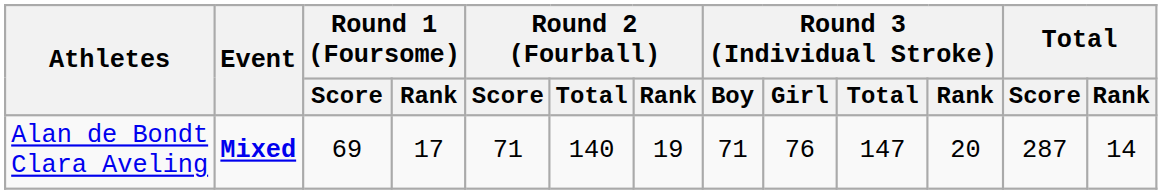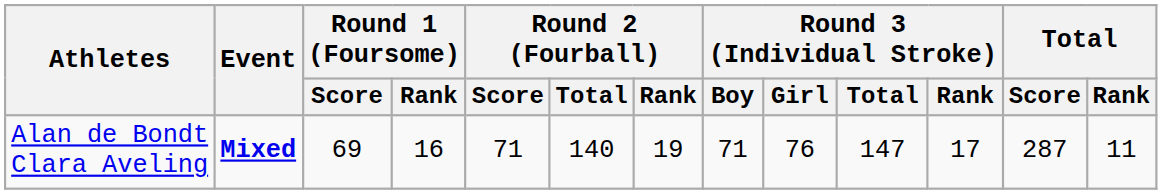Alan de Bondt Clara Aveling | Round 1 (Foursome) / Rank: 17 -> 16
Alan de Bondt Clara Aveling | Round 3 (Individual Stroke) / Rank: 20 -> 17
Alan de Bondt Clara Aveling | Total / Rank: 14 -> 11
